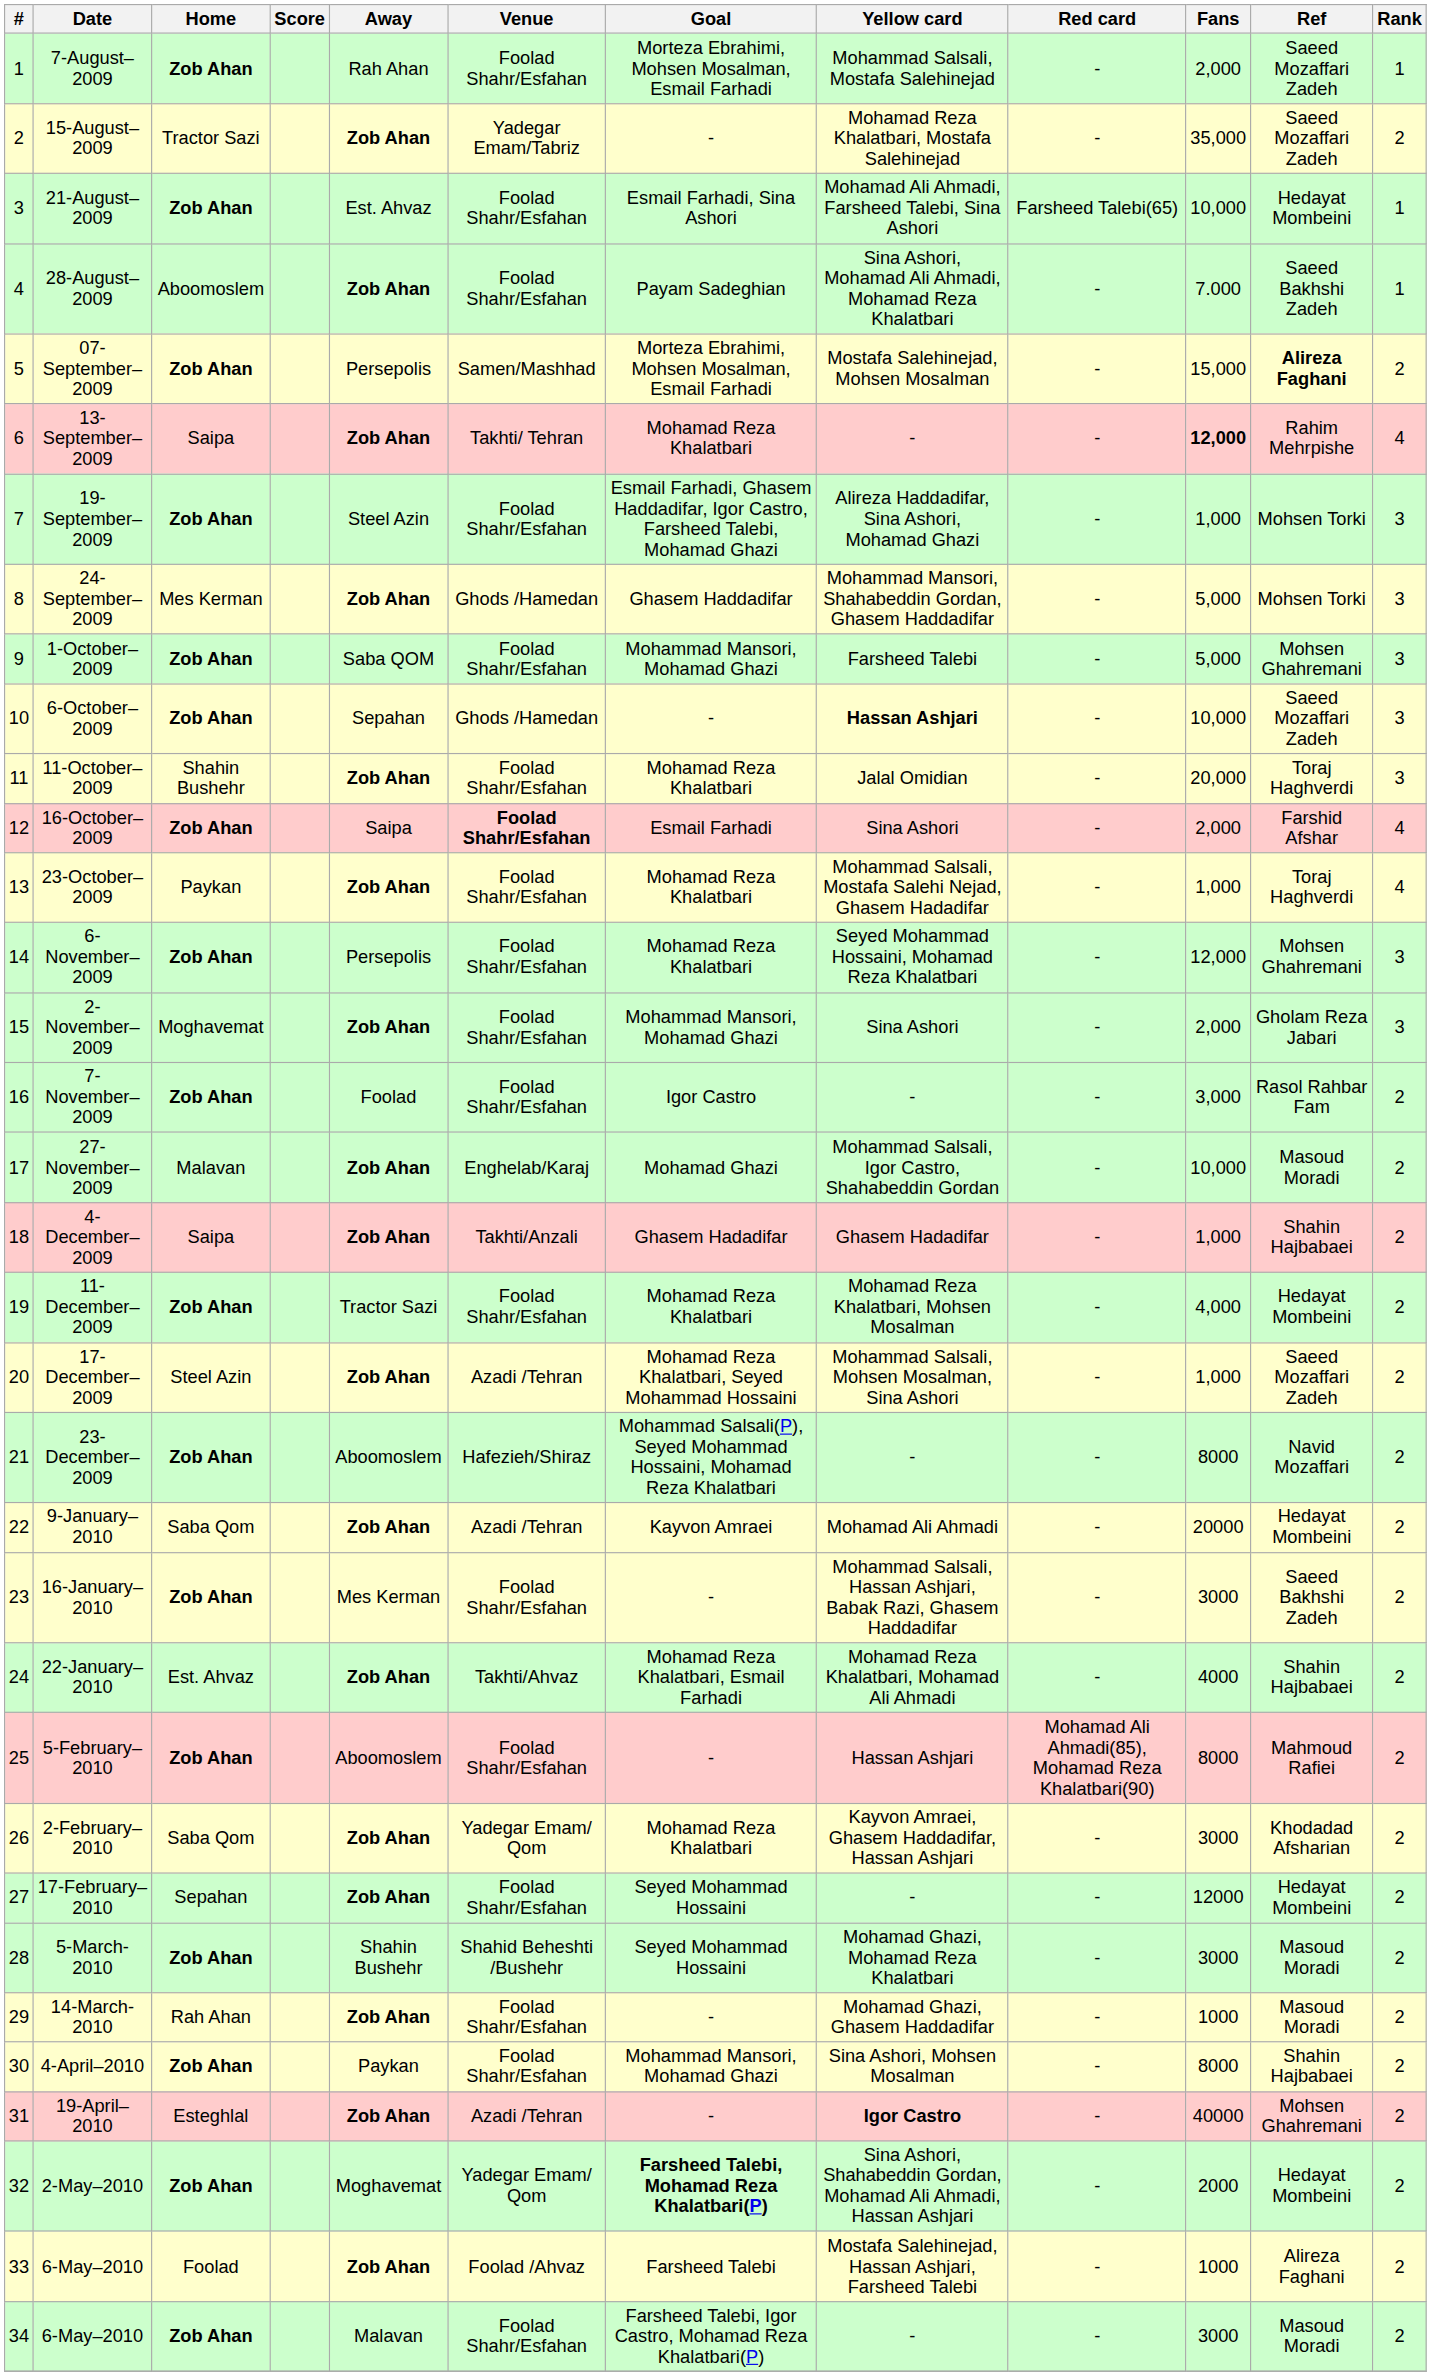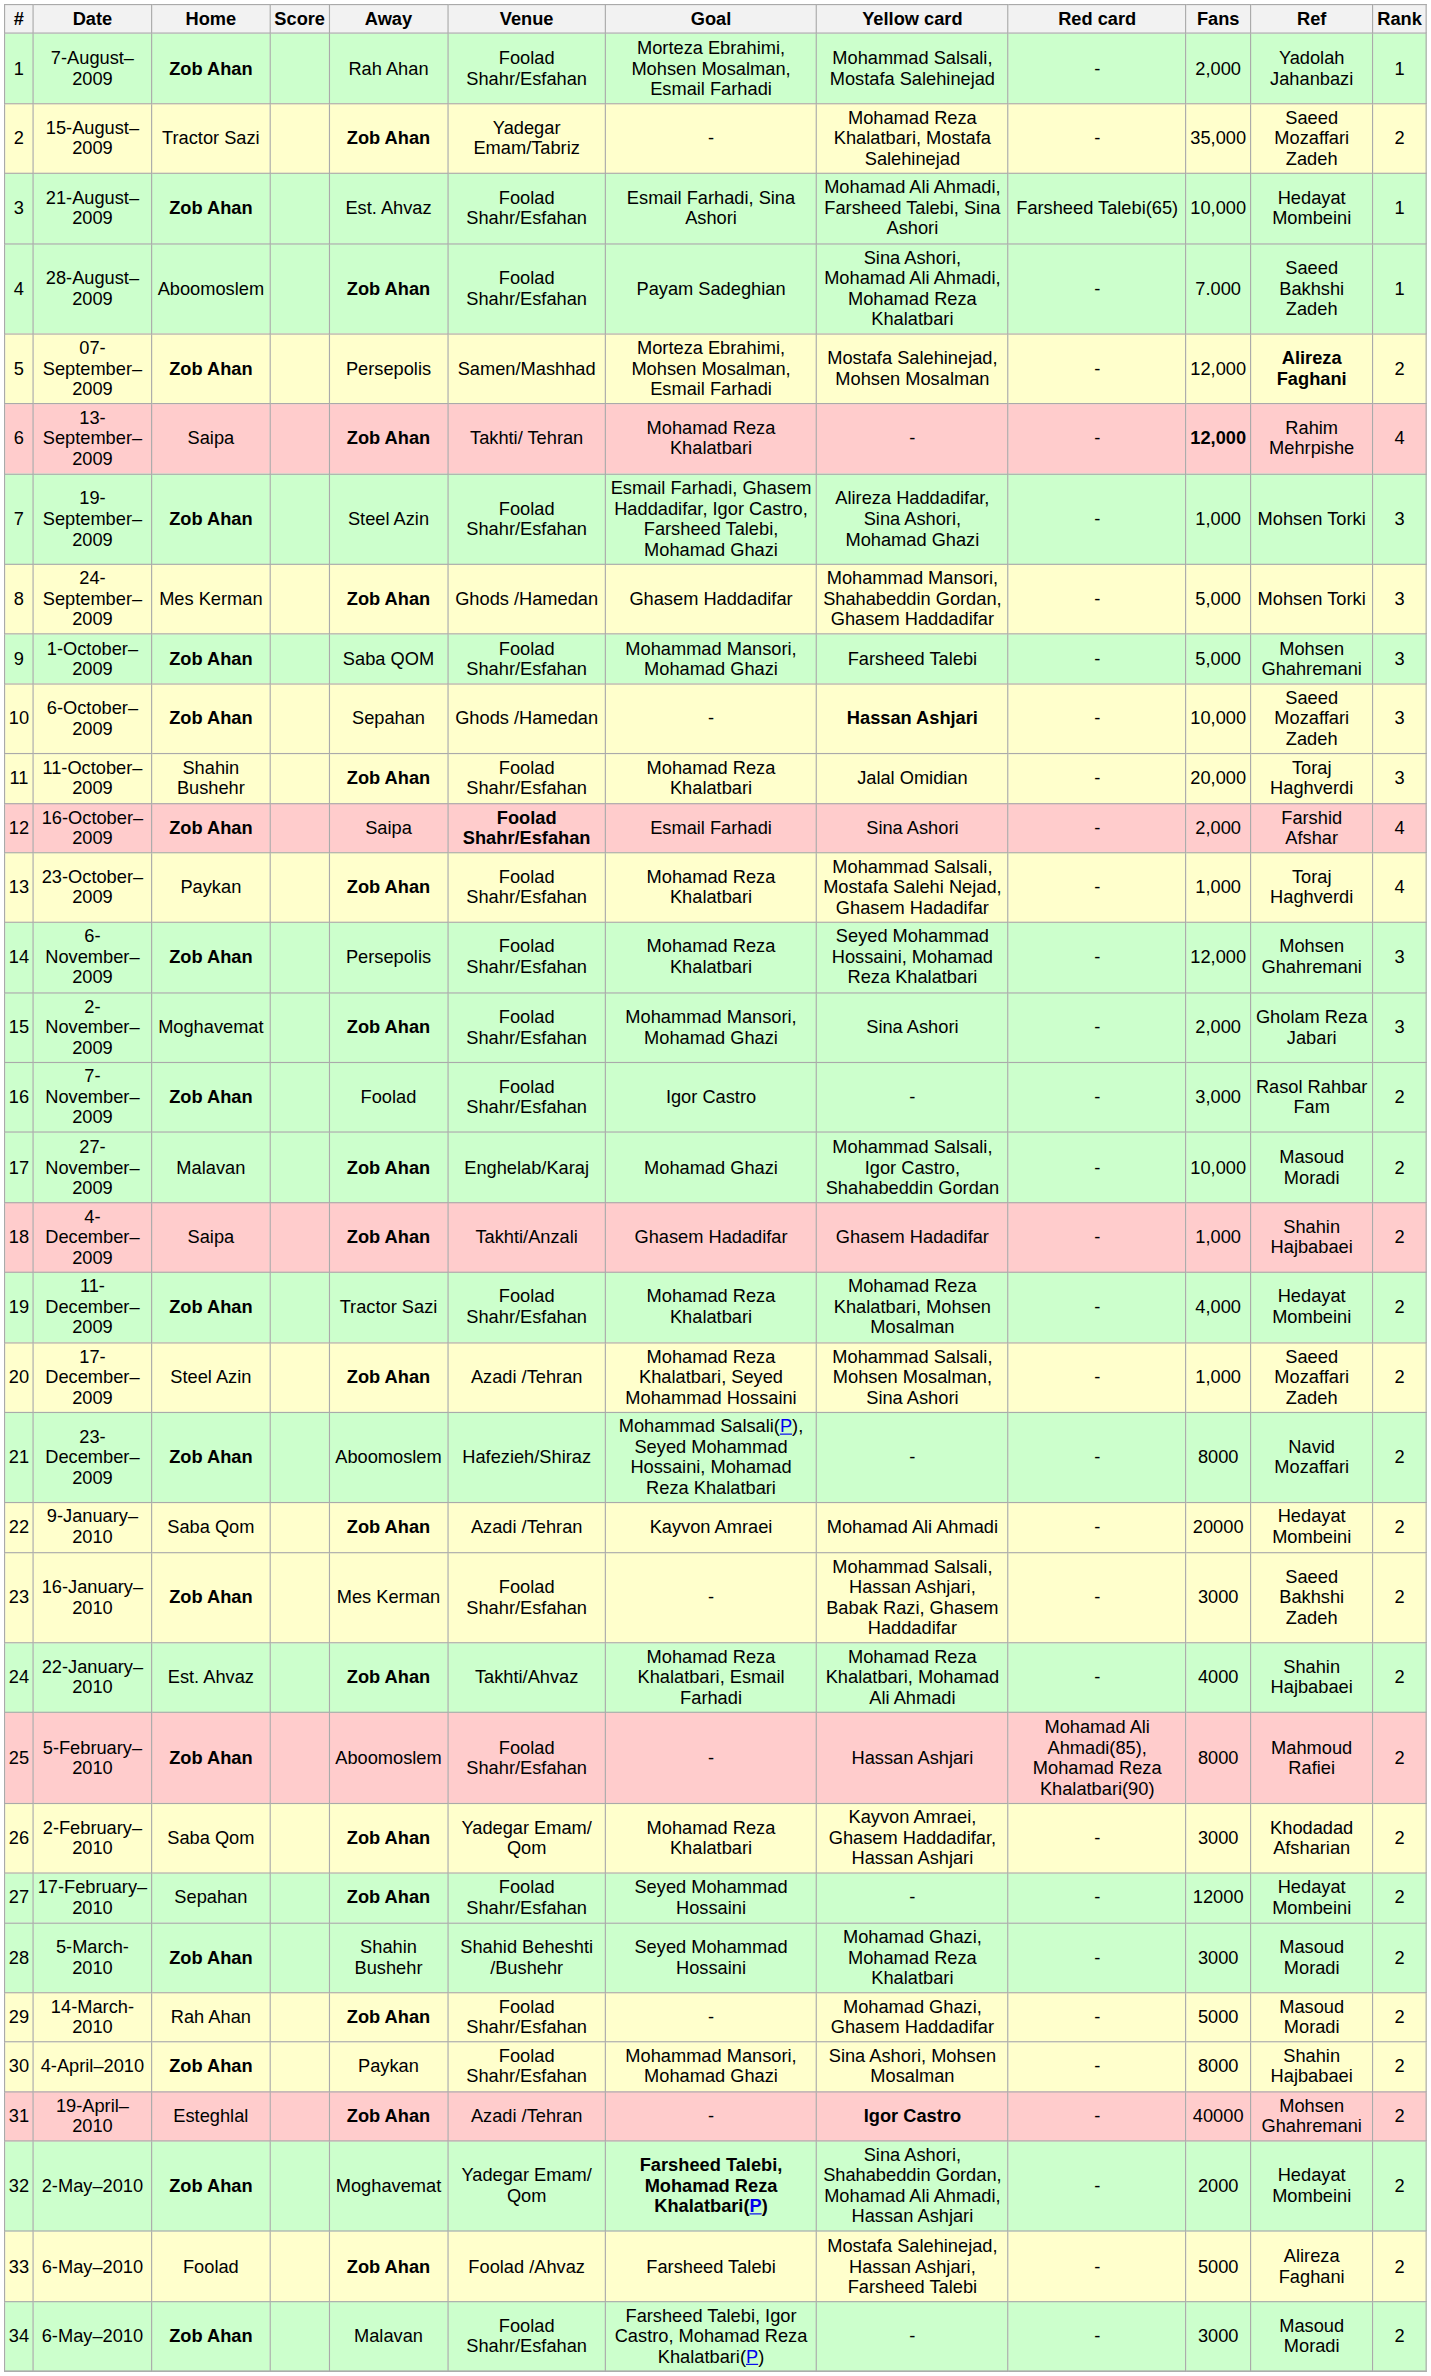7-August–2009 | Ref: Saeed Mozaffari Zadeh -> Yadolah Jahanbazi
07-September–2009 | Fans: 15,000 -> 12,000
14-March-2010 | Fans: 1000 -> 5000
33 / 6-May–2010 | Fans: 1000 -> 5000
